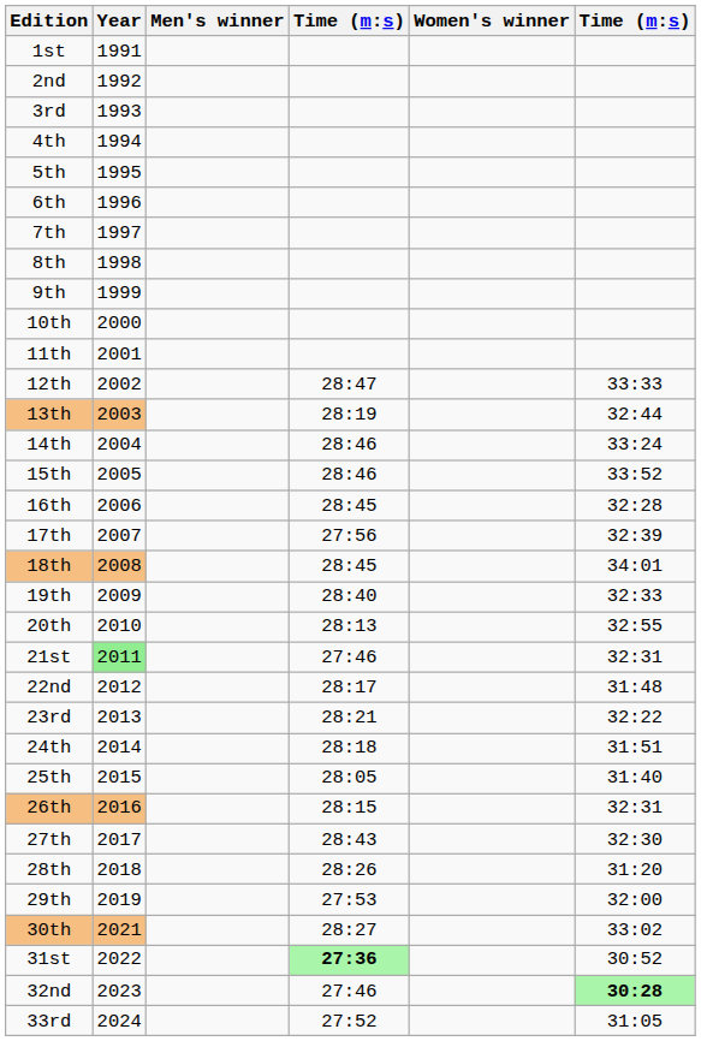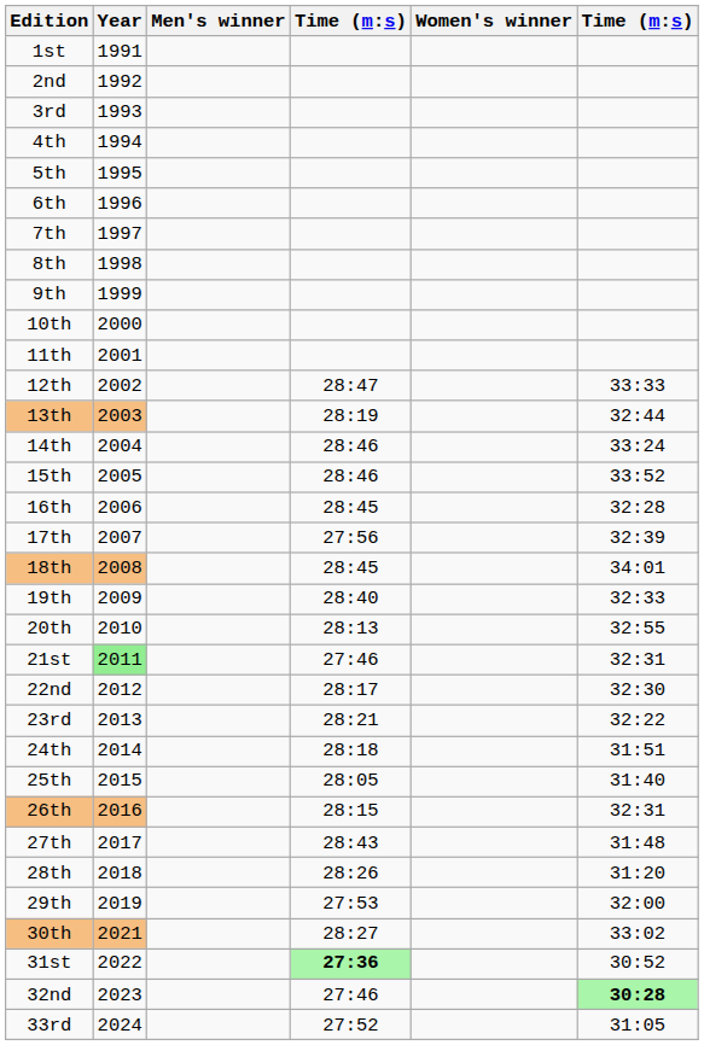22nd | column 6: 31:48 -> 32:30
27th | column 6: 32:30 -> 31:48
